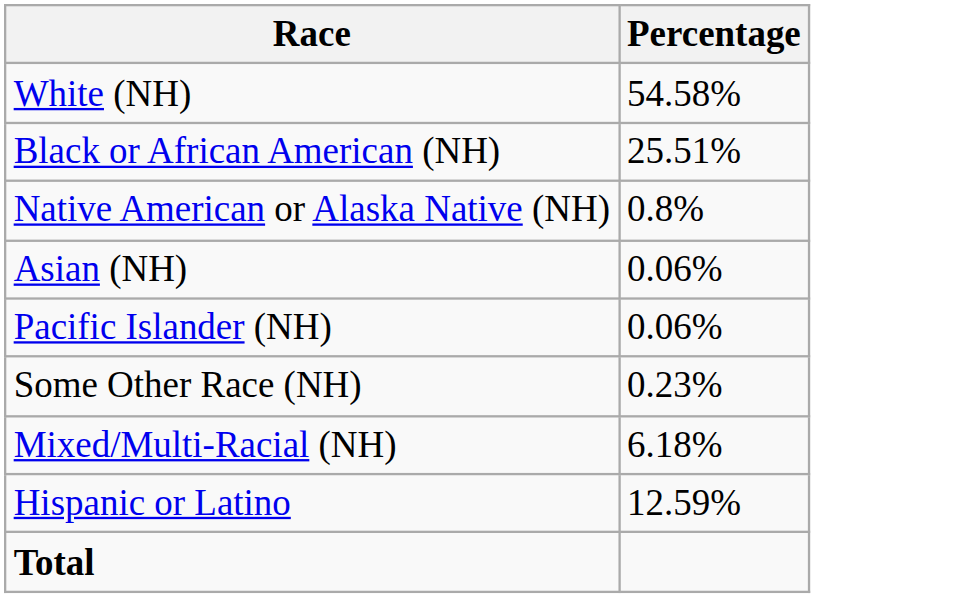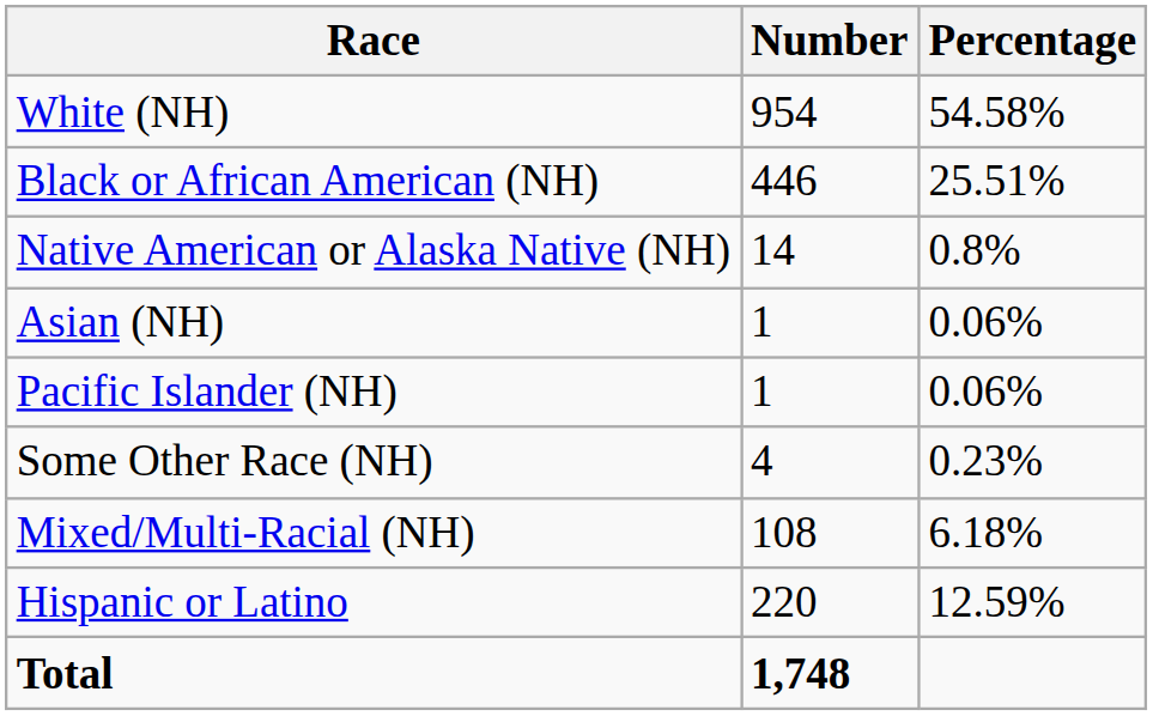+ column: Number | 954 | 446 | 14 | 1 | 1 | 4 | 108 | 220 | 1,748
